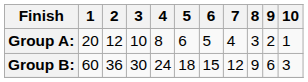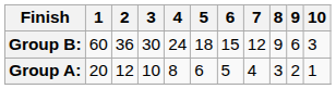rows swapped: Group A: <-> Group B:
